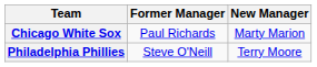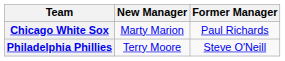columns swapped: Former Manager <-> New Manager
